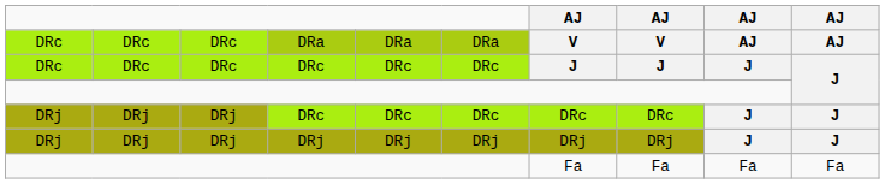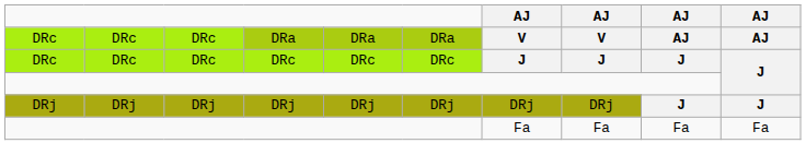- row: DRj | DRj | DRj | DRc | DRc | DRc | DRc | DRc | J | J
